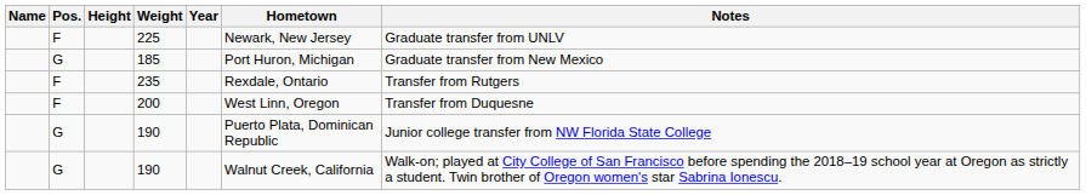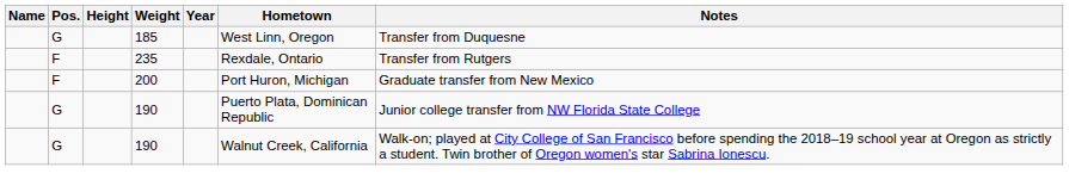- row: F | 225 | Newark, New Jersey | Graduate transfer from UNLV
185 | Hometown: Port Huron, Michigan -> West Linn, Oregon
185 | Notes: Graduate transfer from New Mexico -> Transfer from Duquesne
200 | Hometown: West Linn, Oregon -> Port Huron, Michigan
200 | Notes: Transfer from Duquesne -> Graduate transfer from New Mexico
